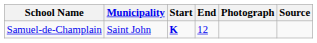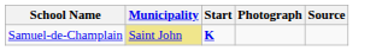- column: End | 12
Samuel-de-Champlain | Municipality: no background -> khaki background
